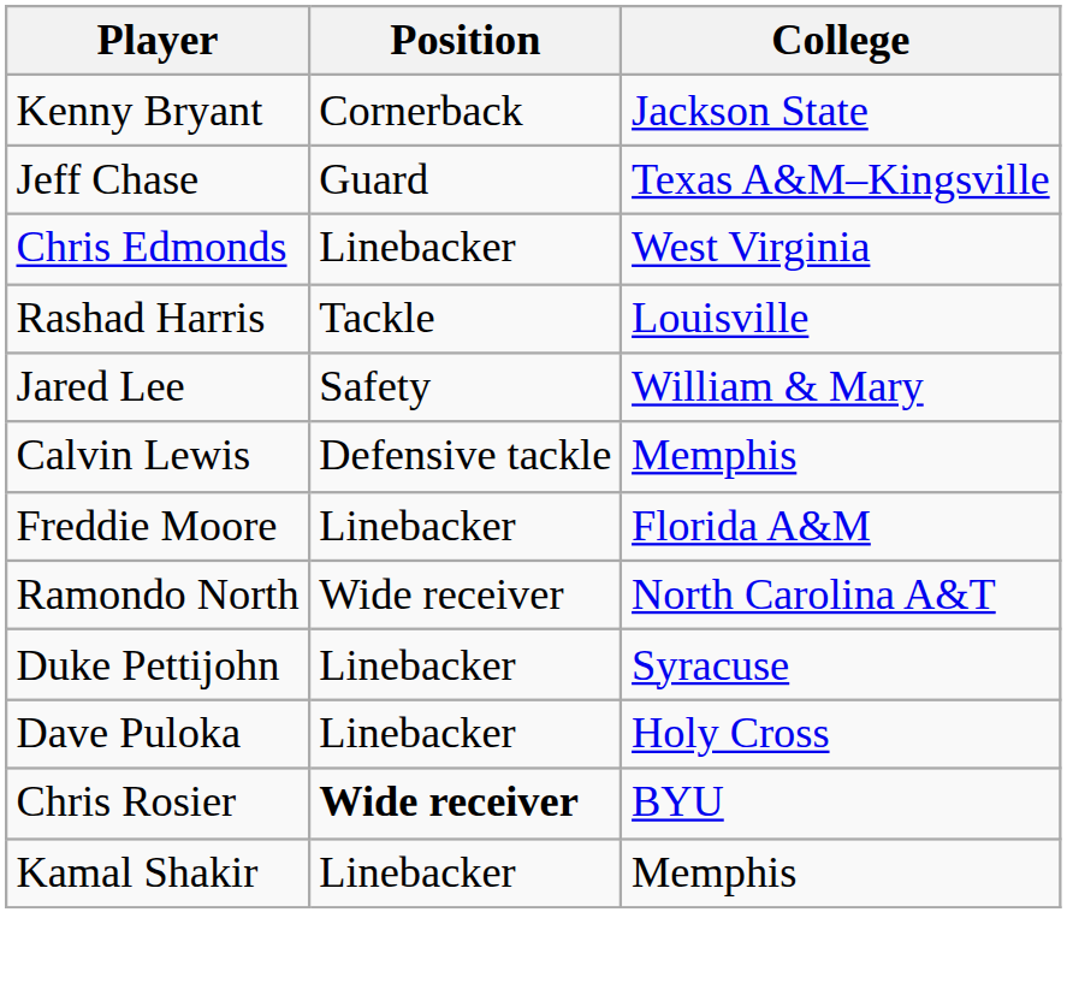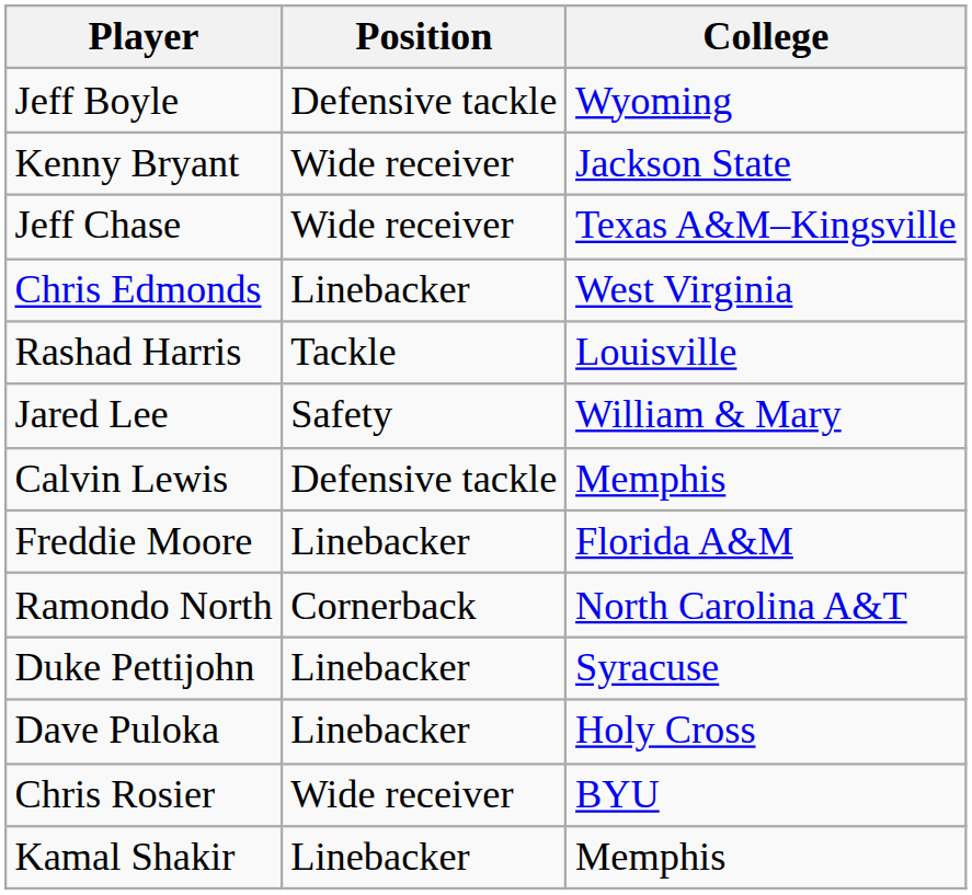+ row: Jeff Boyle | Defensive tackle | Wyoming
Kenny Bryant | Position: Cornerback -> Wide receiver
Jeff Chase | Position: Guard -> Wide receiver
Ramondo North | Position: Wide receiver -> Cornerback
Chris Rosier | Position: bold -> normal
